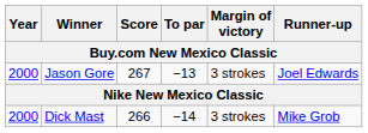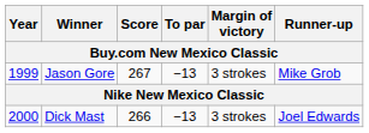Jason Gore | Year: 2000 -> 1999
Jason Gore | Runner-up: Joel Edwards -> Mike Grob
Dick Mast | To par: −14 -> −13
Dick Mast | Runner-up: Mike Grob -> Joel Edwards
